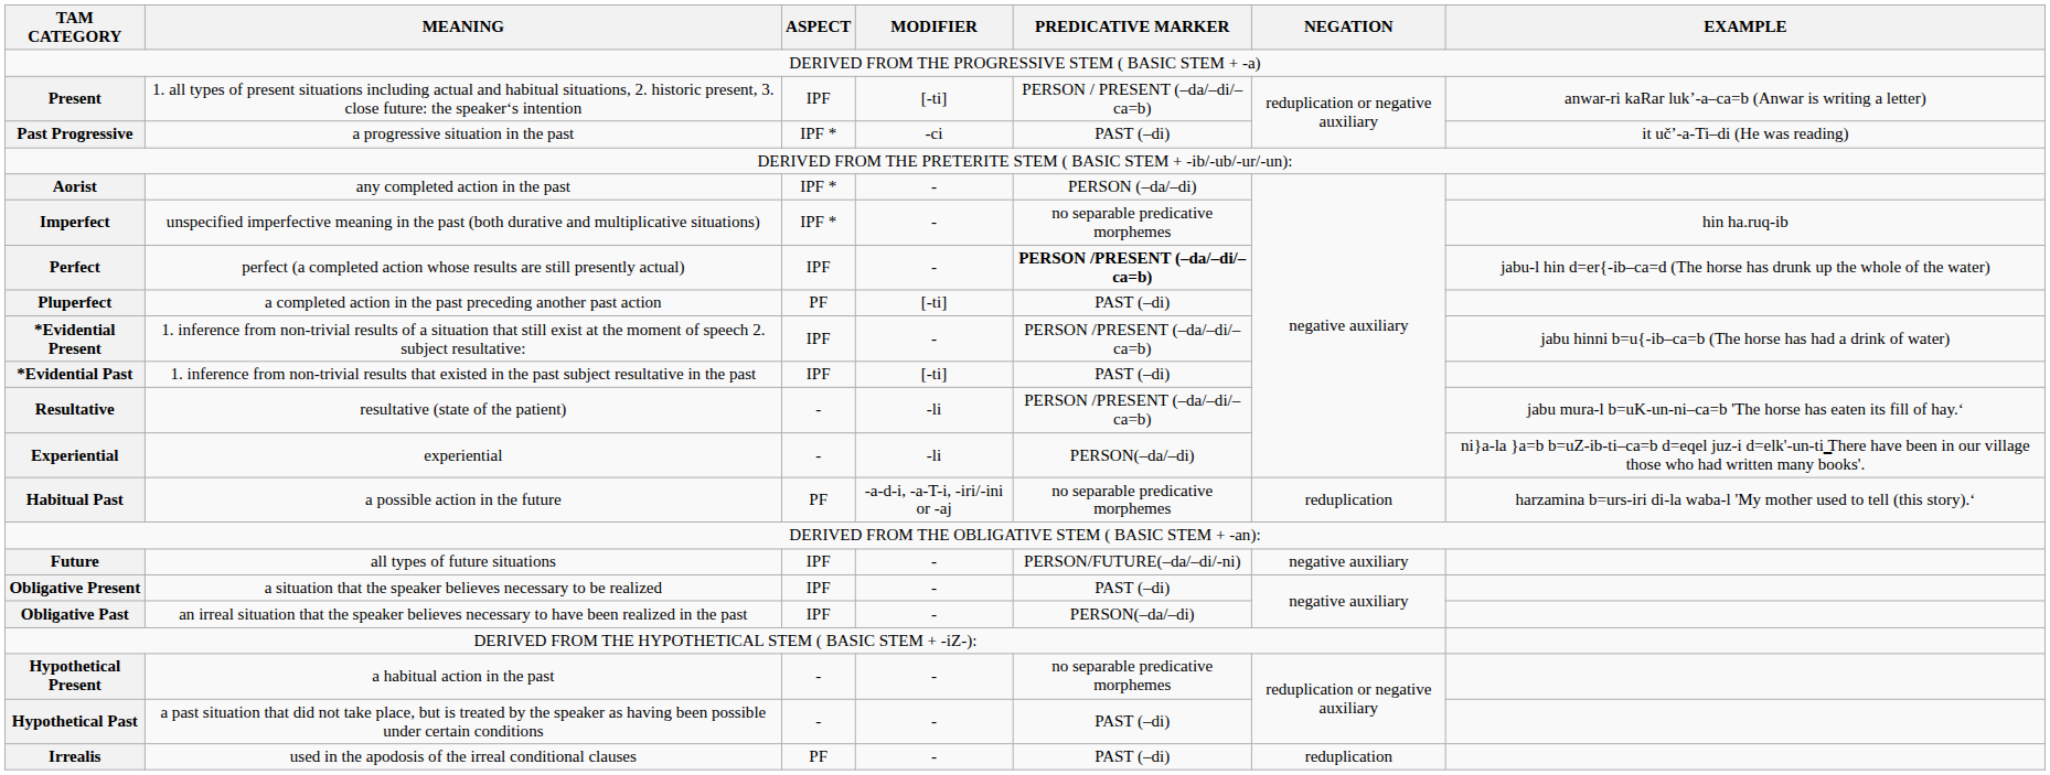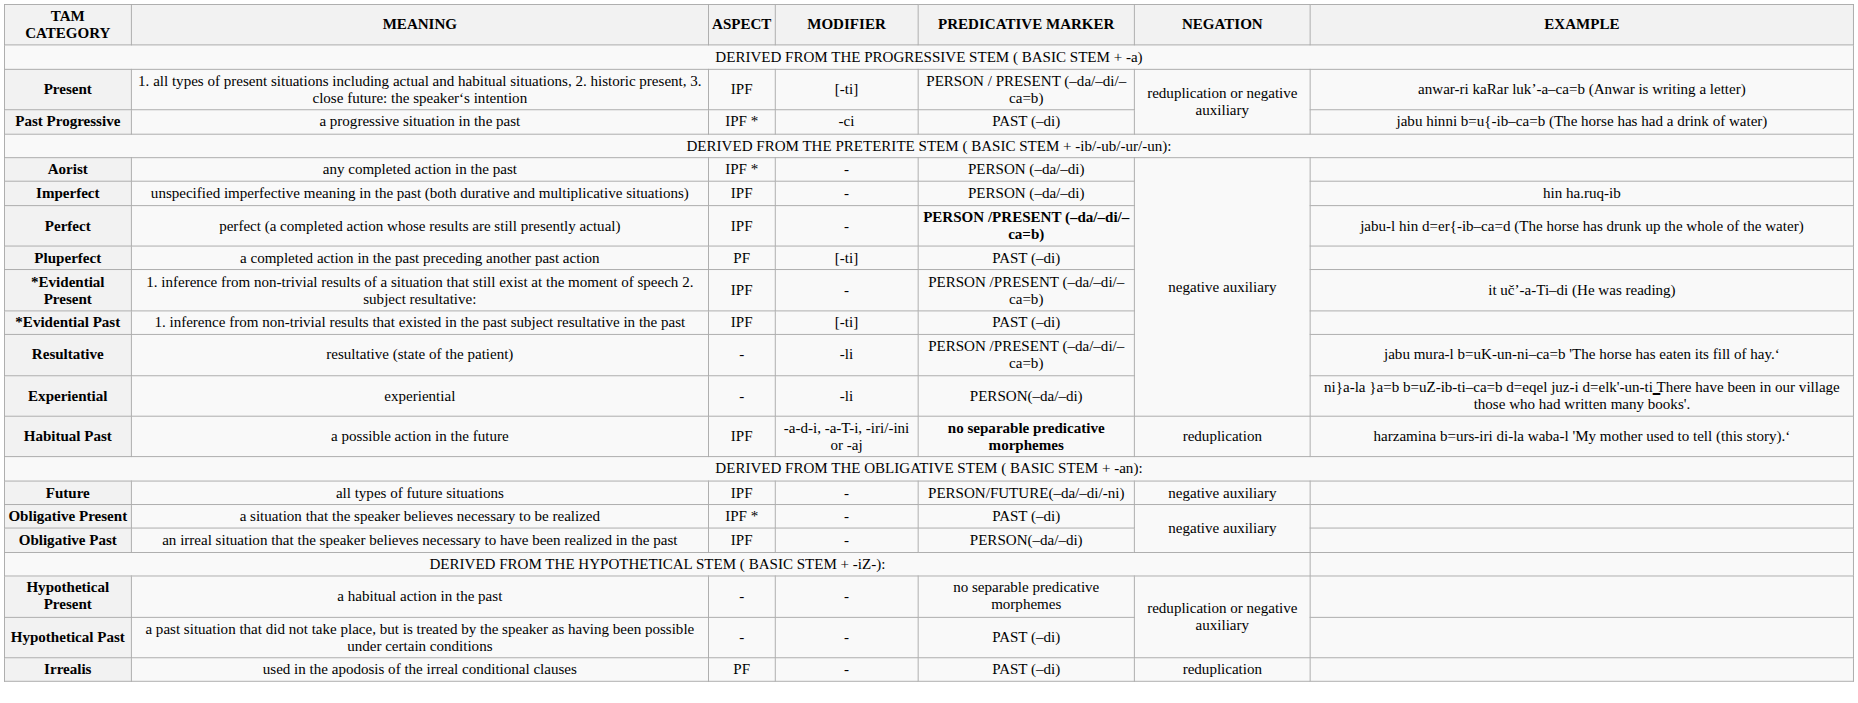Past Progressive | EXAMPLE: it uč’-a-Ti–di (He was reading) -> jabu hinni b=u{-ib–ca=b (The horse has had a drink of water)
Imperfect | ASPECT: IPF * -> IPF
Imperfect | PREDICATIVE MARKER: no separable predicative morphemes -> PERSON (–da/–di)
*Evidential Present | EXAMPLE: jabu hinni b=u{-ib–ca=b (The horse has had a drink of water) -> it uč’-a-Ti–di (He was reading)
Habitual Past | ASPECT: PF -> IPF
Habitual Past | PREDICATIVE MARKER: normal -> bold
Obligative Present | ASPECT: IPF -> IPF *
